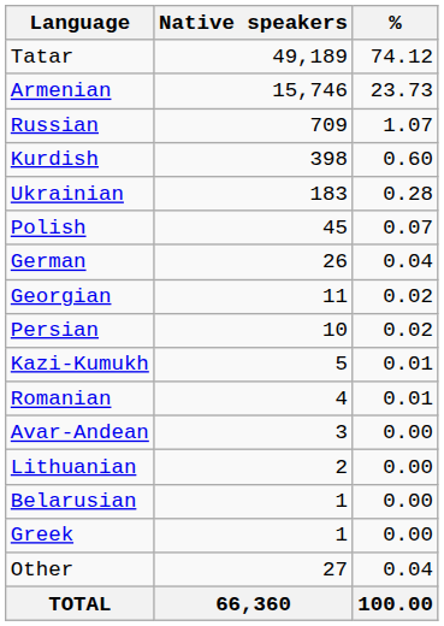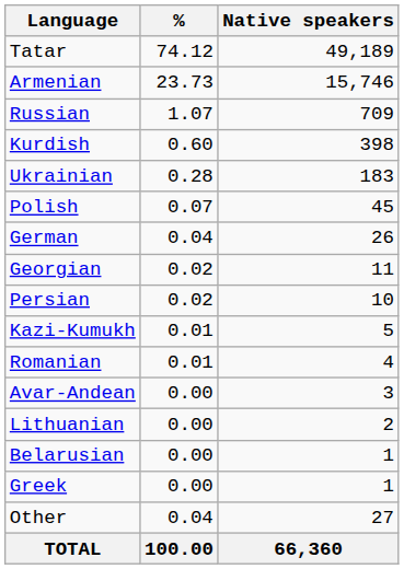columns swapped: Native speakers <-> %
